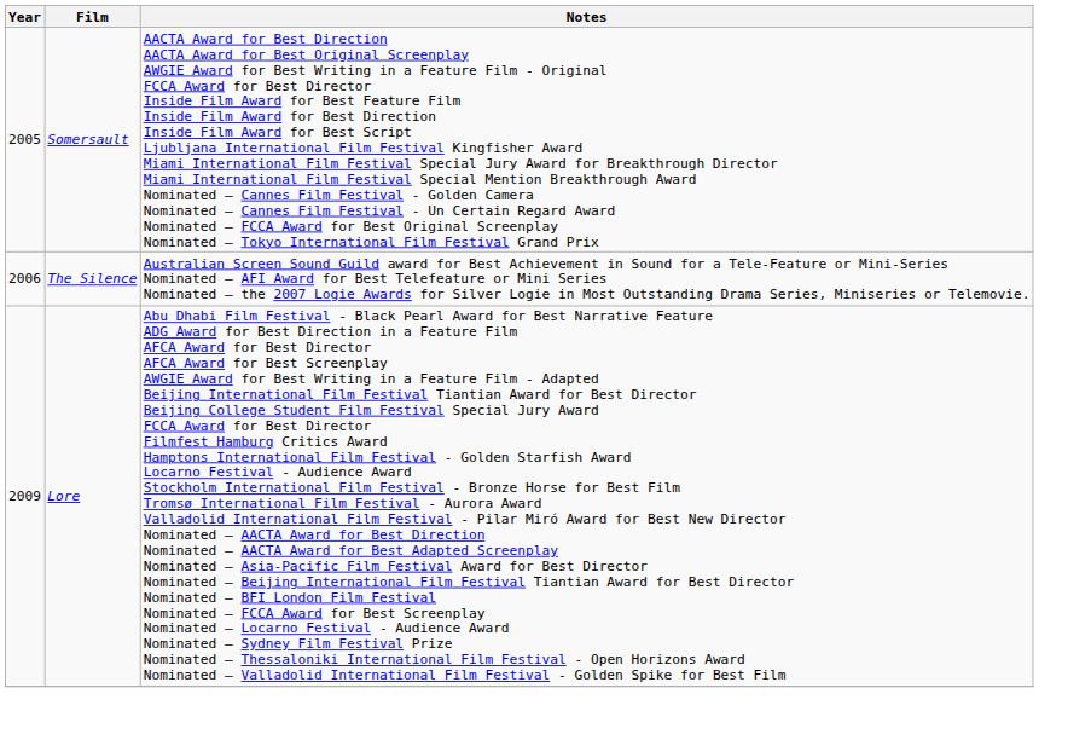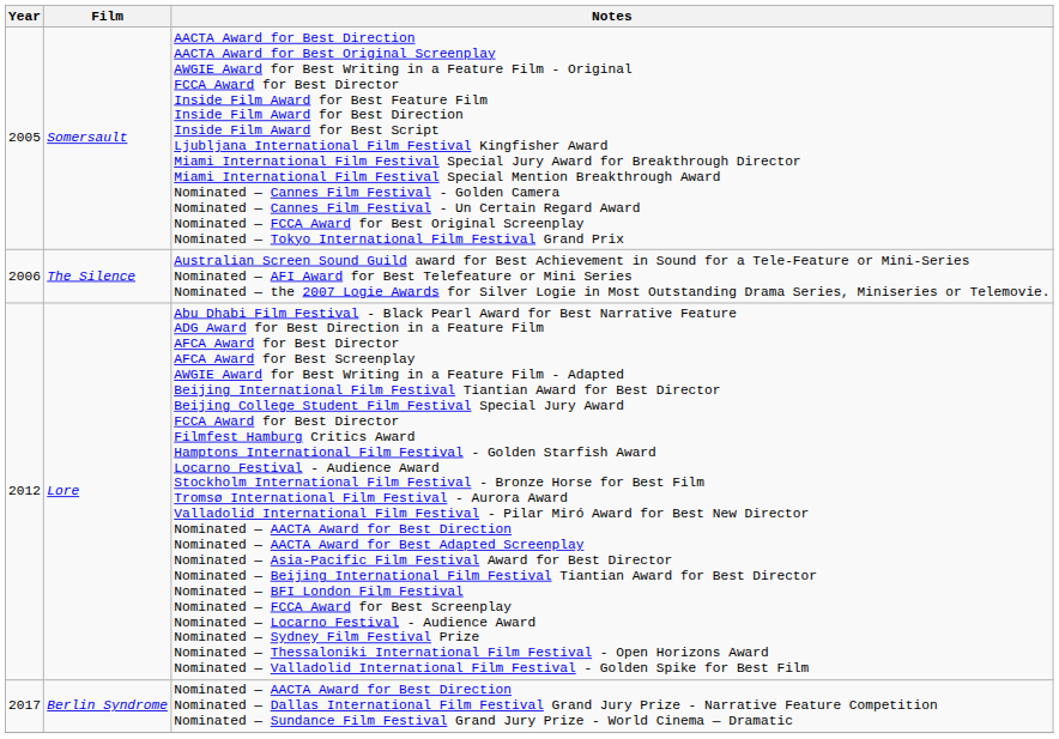Lore | Year: 2009 -> 2012
+ row: 2017 | Berlin Syndrome | Nominated — AACTA Award for Best Direction Nominated — Dallas International Film Festival Grand Jury Prize - Narrative Feature Competition Nominated — Sundance Film Festival Grand Jury Prize - World Cinema — Dramatic
